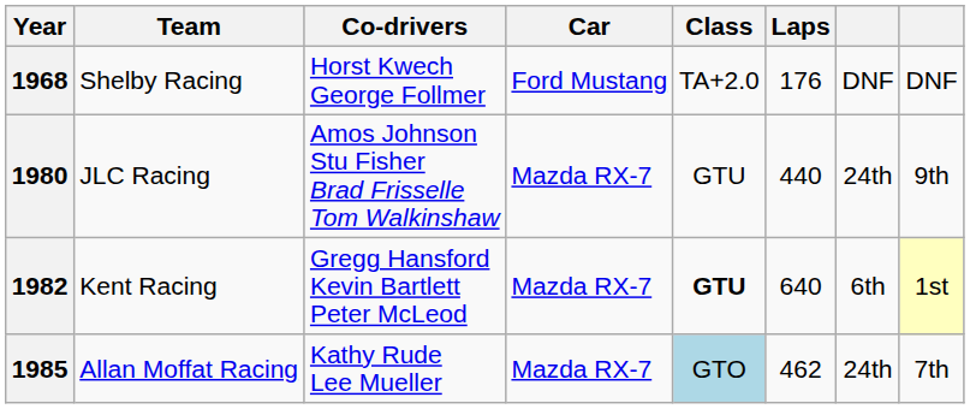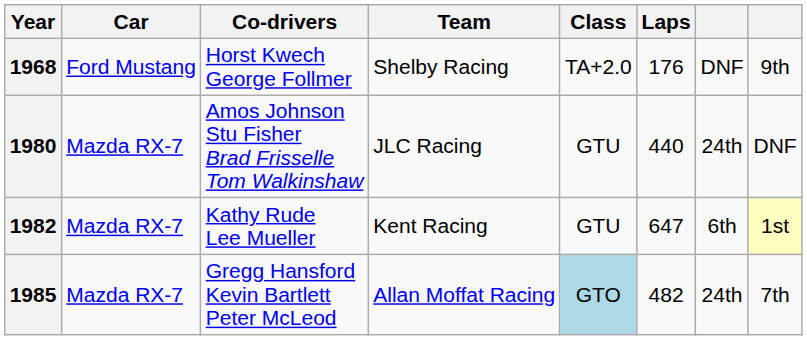columns swapped: Team <-> Car
1968 | column 8: DNF -> 9th
1980 | column 8: 9th -> DNF
1982 | Co-drivers: Gregg Hansford Kevin Bartlett Peter McLeod -> Kathy Rude Lee Mueller
1982 | Class: bold -> normal
1982 | Laps: 640 -> 647
1985 | Co-drivers: Kathy Rude Lee Mueller -> Gregg Hansford Kevin Bartlett Peter McLeod
1985 | Laps: 462 -> 482
